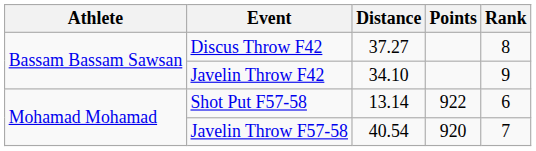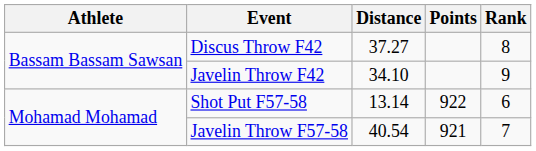Javelin Throw F57-58 | Points: 920 -> 921
